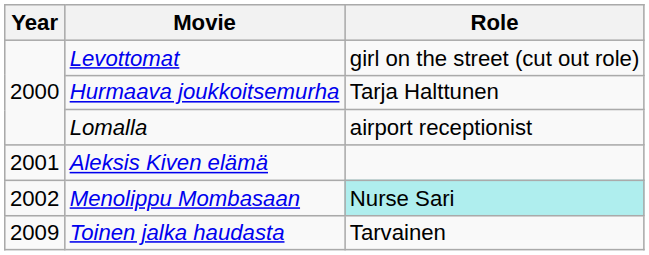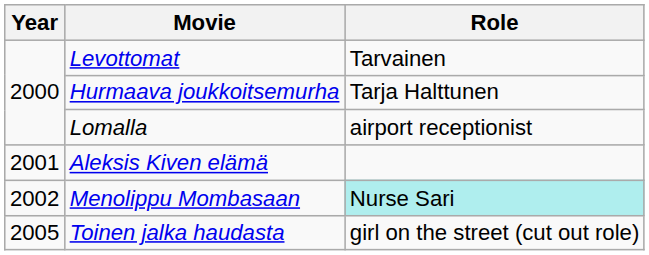Levottomat | Role: girl on the street (cut out role) -> Tarvainen
Toinen jalka haudasta | Year: 2009 -> 2005
Toinen jalka haudasta | Role: Tarvainen -> girl on the street (cut out role)
